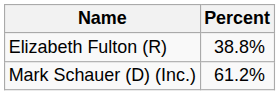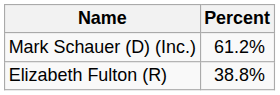rows swapped: Mark Schauer (D) (Inc.) <-> Elizabeth Fulton (R)
